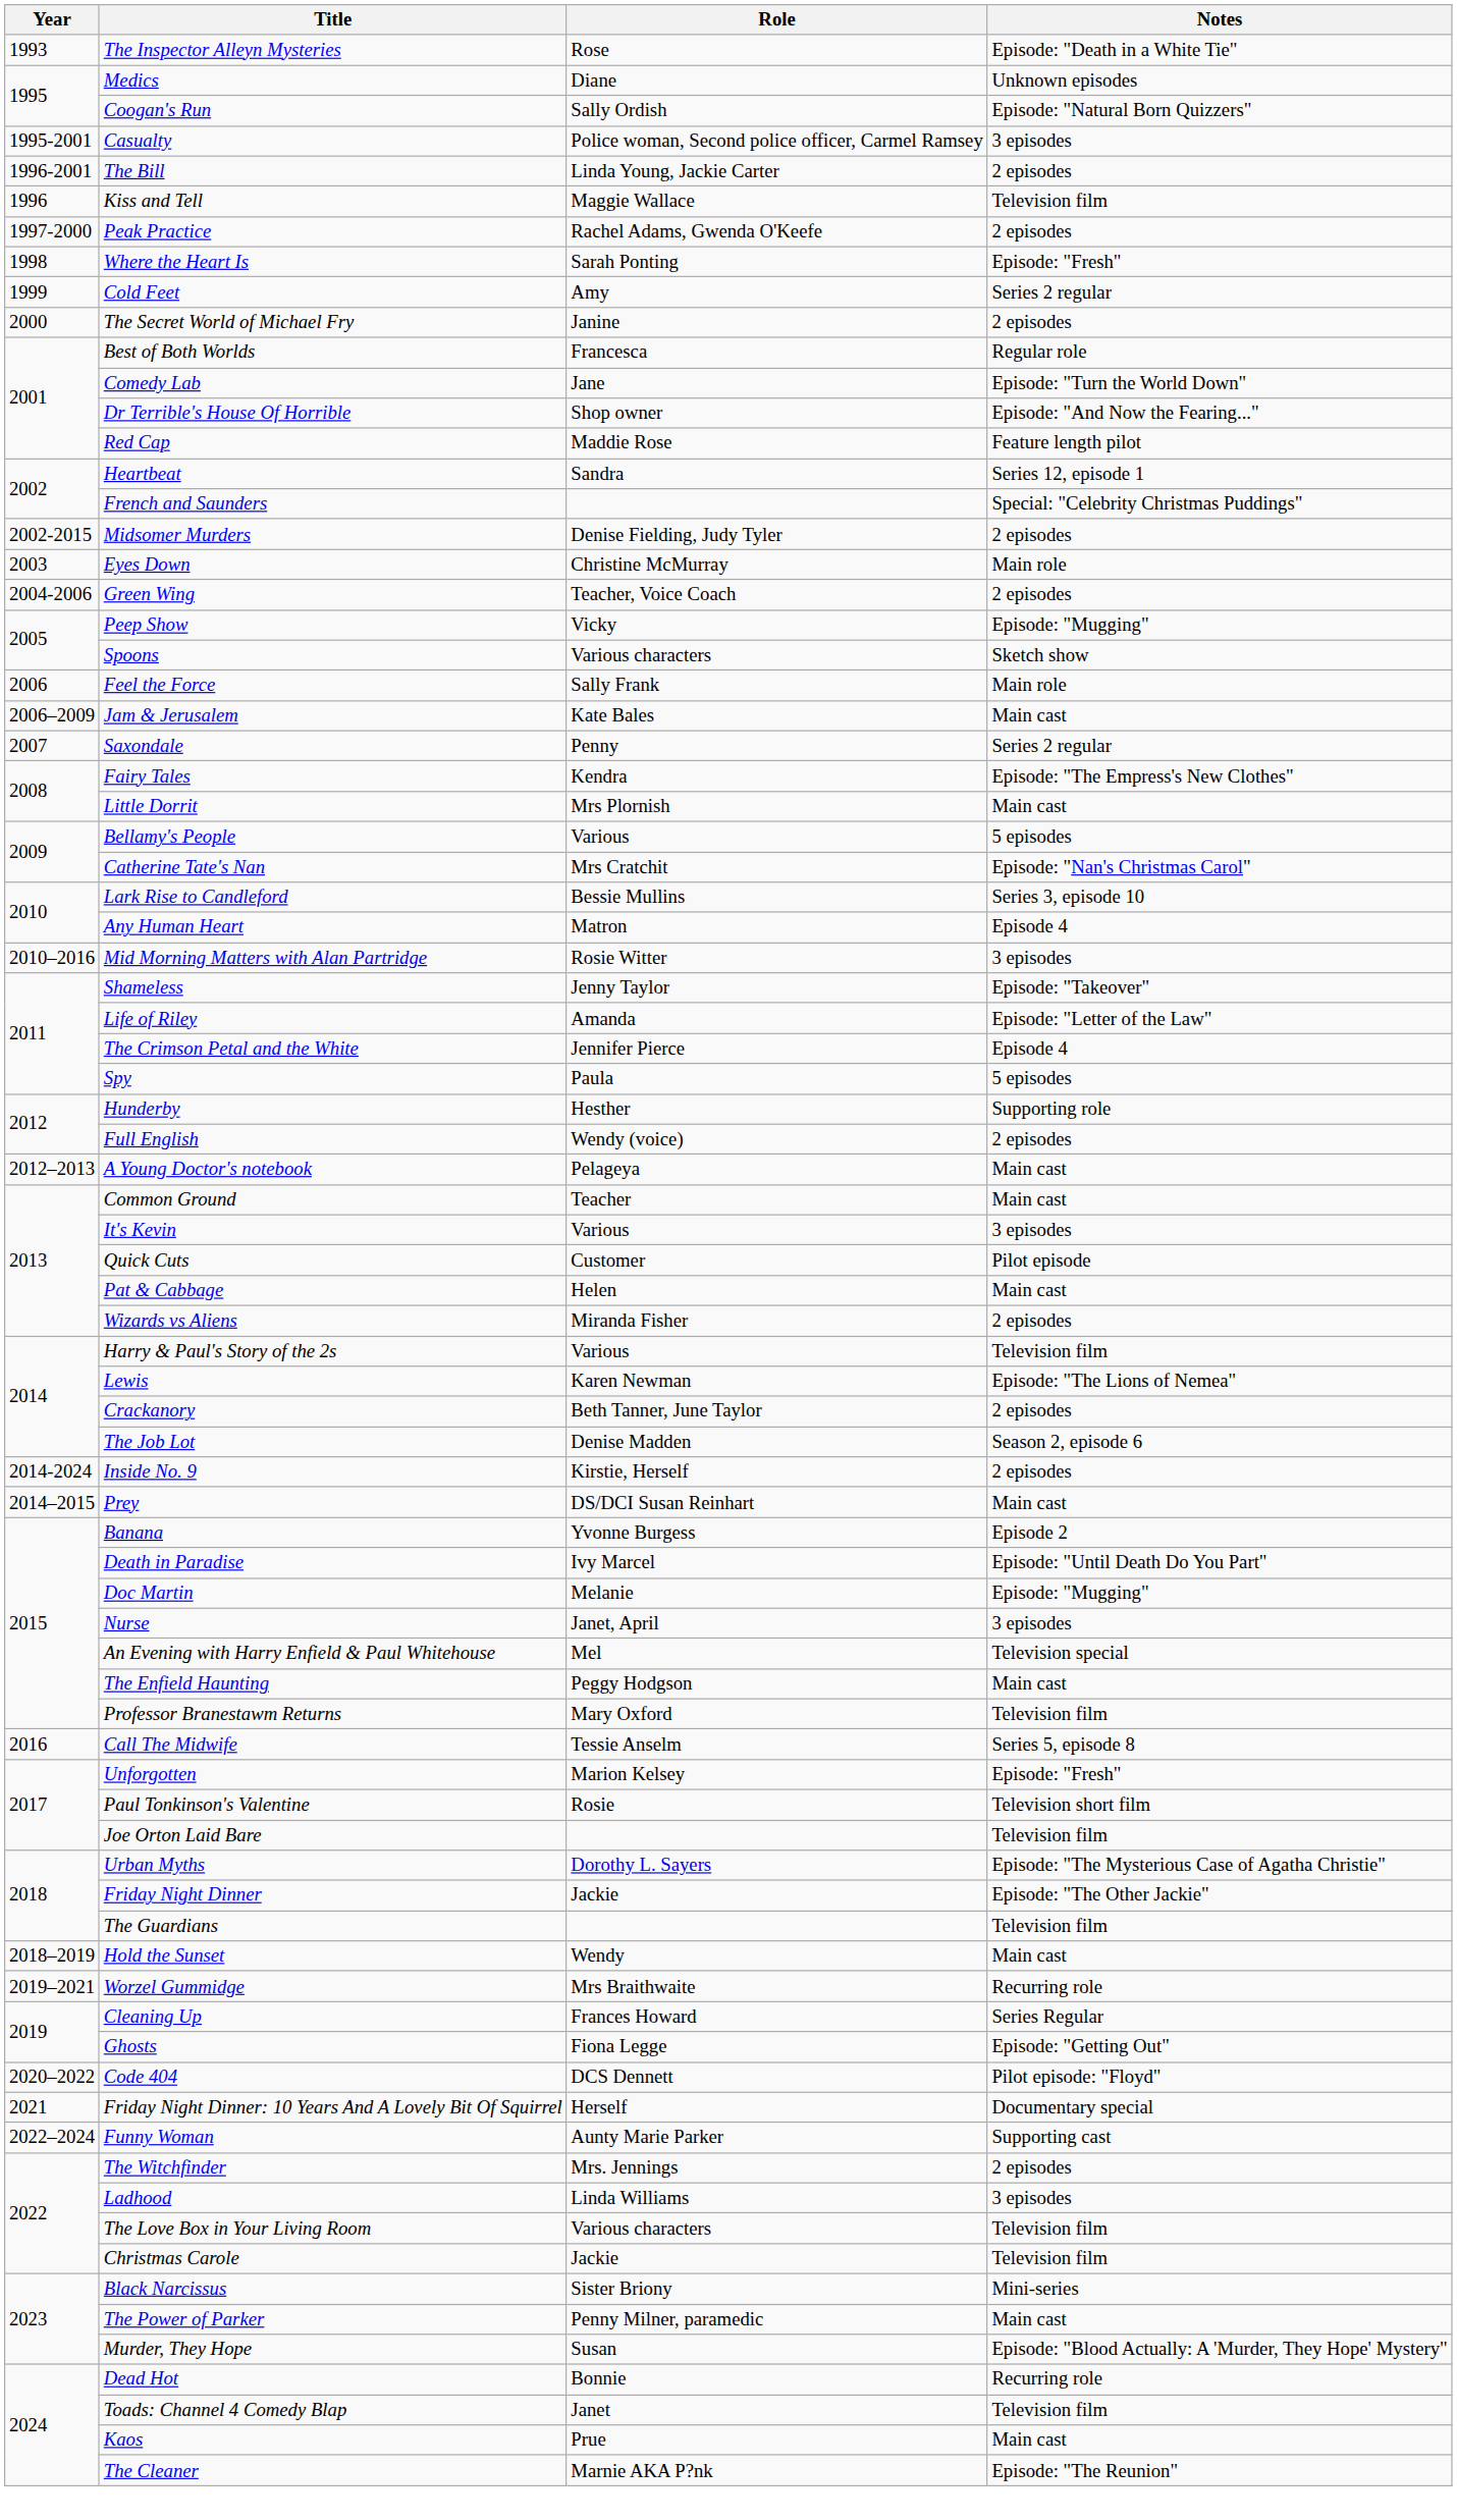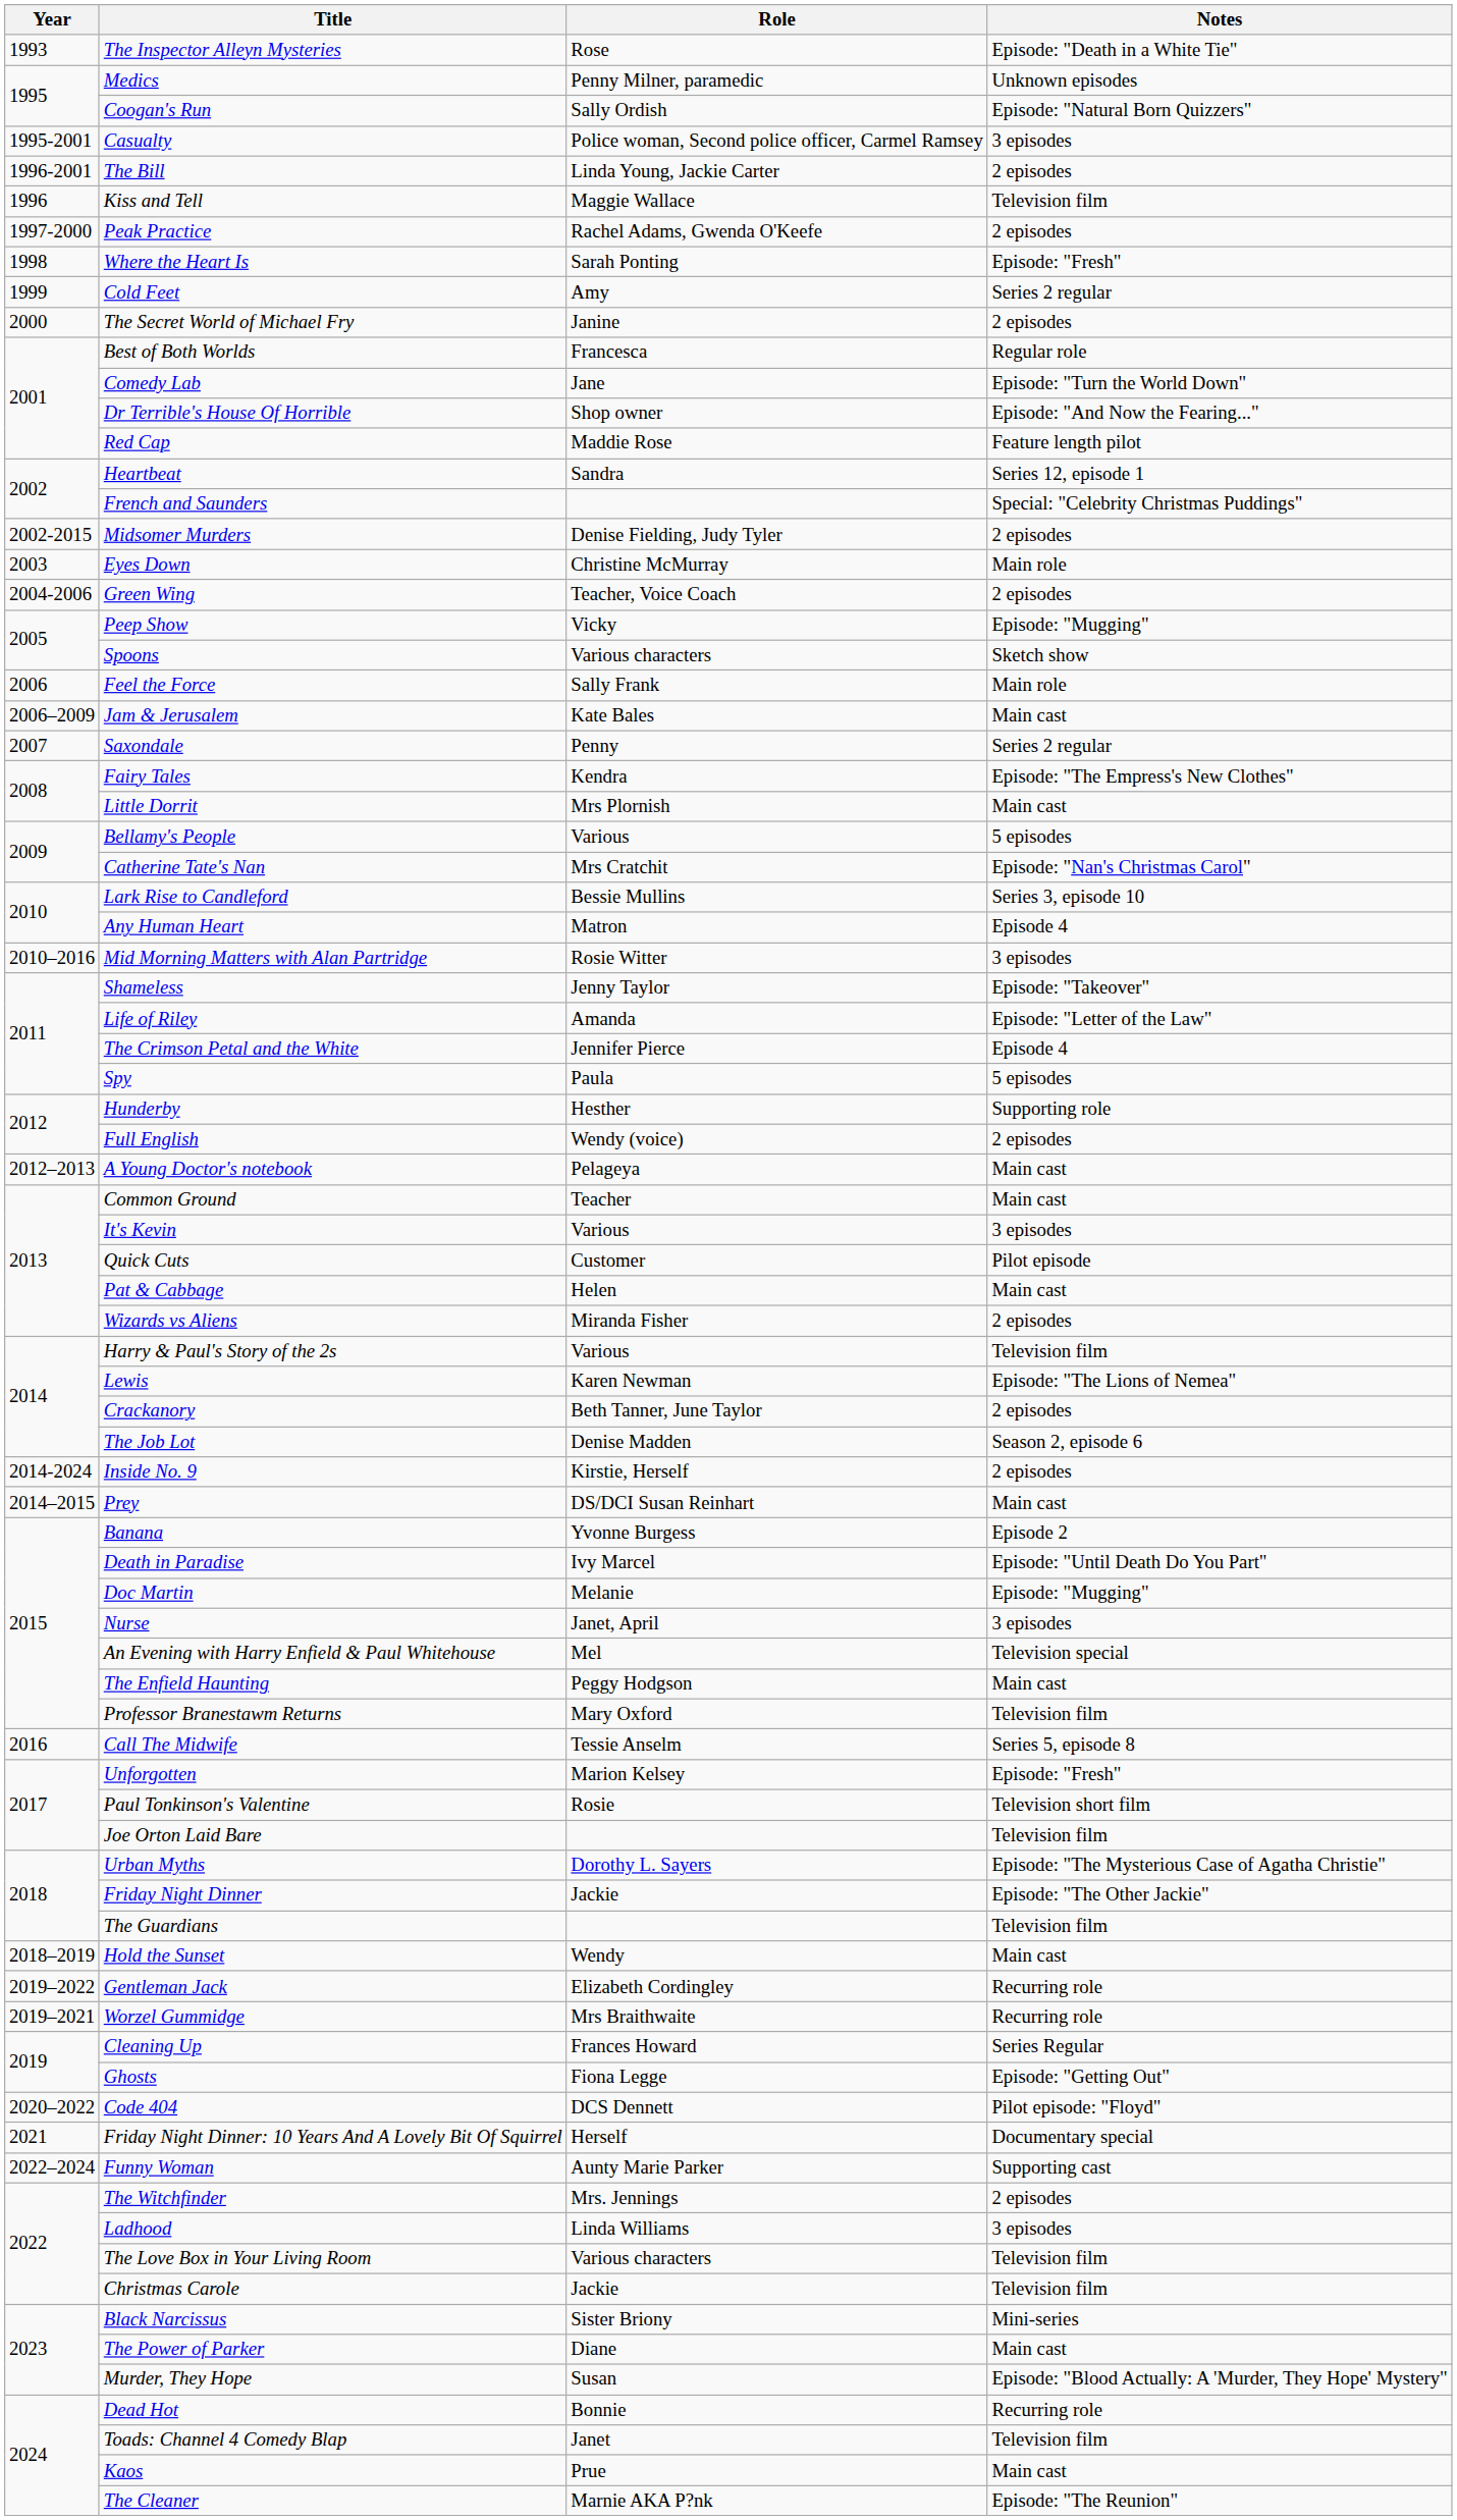Medics | Role: Diane -> Penny Milner, paramedic
+ row: 2019–2022 | Gentleman Jack | Elizabeth Cordingley | Recurring role
The Power of Parker | Role: Penny Milner, paramedic -> Diane
